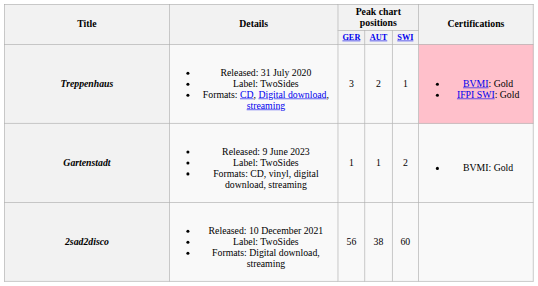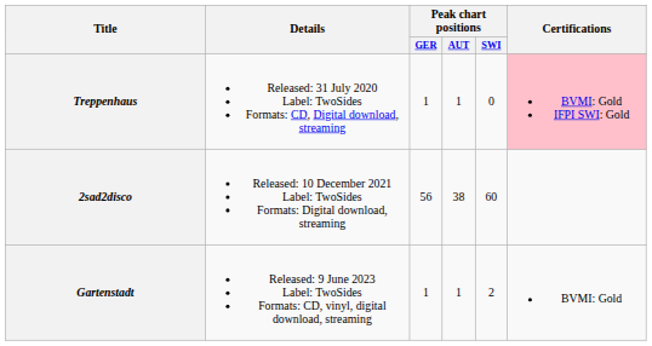Treppenhaus | Peak chart positions / GER: 3 -> 1
Treppenhaus | Peak chart positions / AUT: 2 -> 1
Treppenhaus | Peak chart positions / SWI: 1 -> 0
rows swapped: 2sad2disco <-> Gartenstadt
